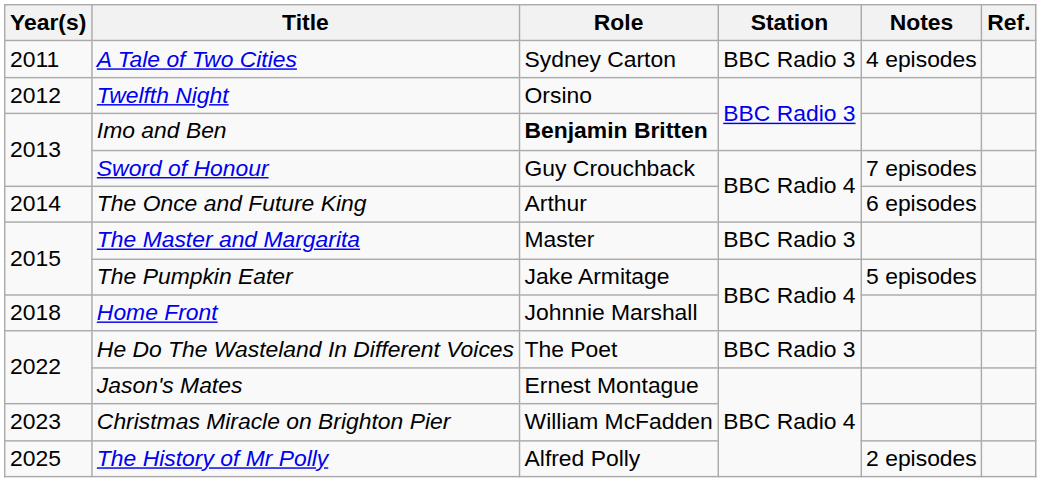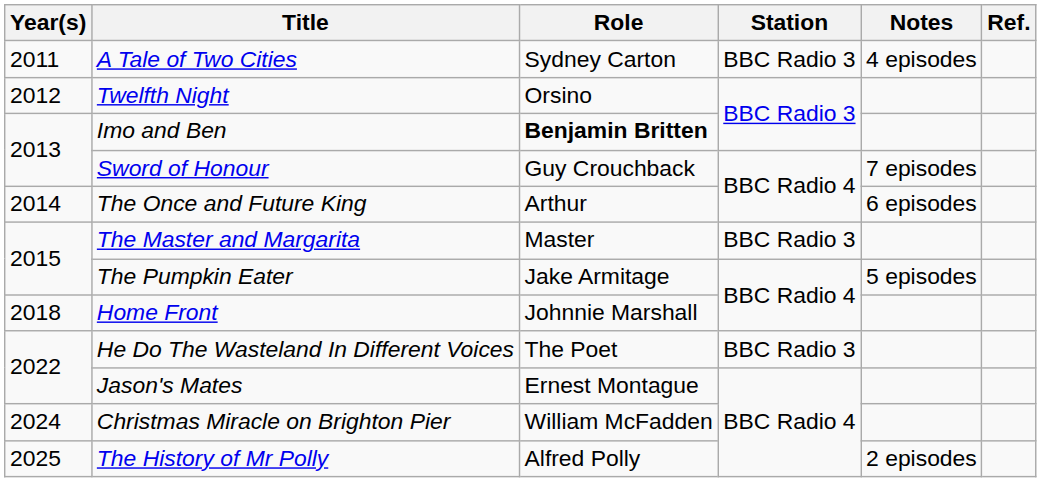Christmas Miracle on Brighton Pier | Year(s): 2023 -> 2024
